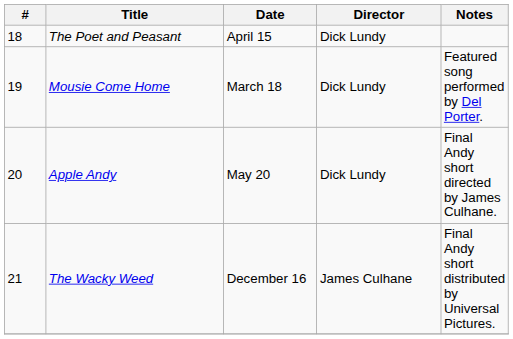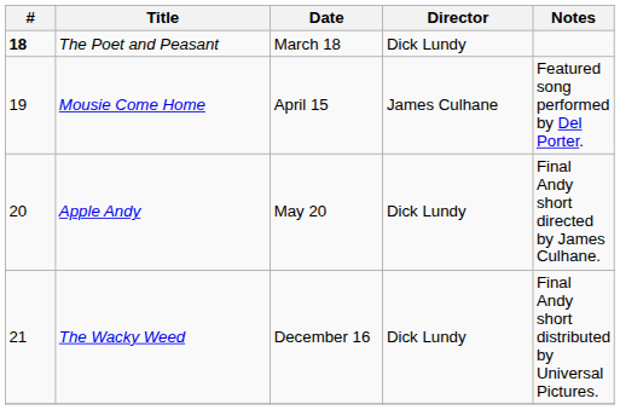The Poet and Peasant | #: normal -> bold
The Poet and Peasant | Date: April 15 -> March 18
Mousie Come Home | Date: March 18 -> April 15
Mousie Come Home | Director: Dick Lundy -> James Culhane
The Wacky Weed | Director: James Culhane -> Dick Lundy
